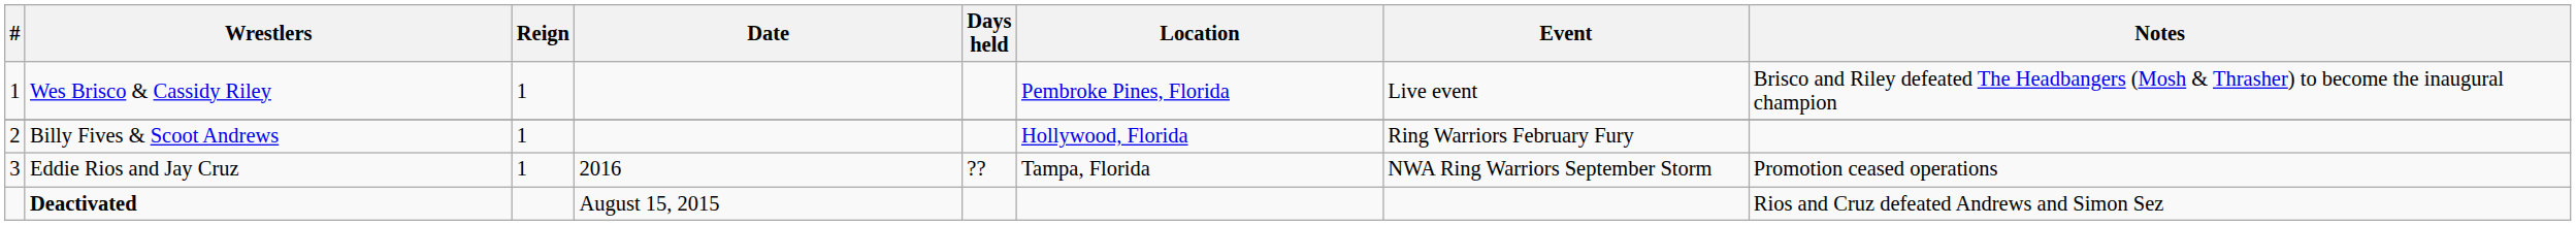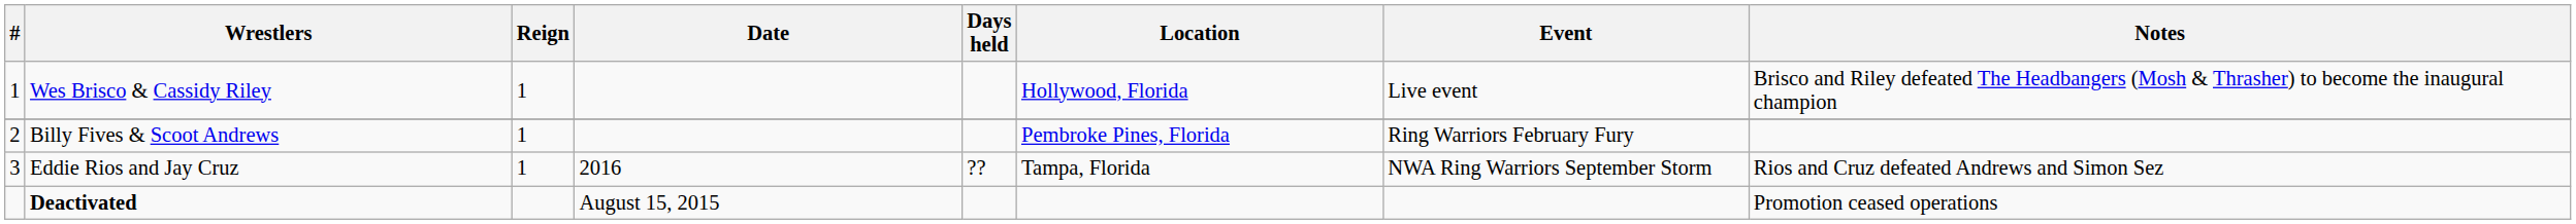Wes Brisco & Cassidy Riley | Location: Pembroke Pines, Florida -> Hollywood, Florida
Billy Fives & Scoot Andrews | Location: Hollywood, Florida -> Pembroke Pines, Florida
Eddie Rios and Jay Cruz | Notes: Promotion ceased operations -> Rios and Cruz defeated Andrews and Simon Sez
Deactivated | Notes: Rios and Cruz defeated Andrews and Simon Sez -> Promotion ceased operations
